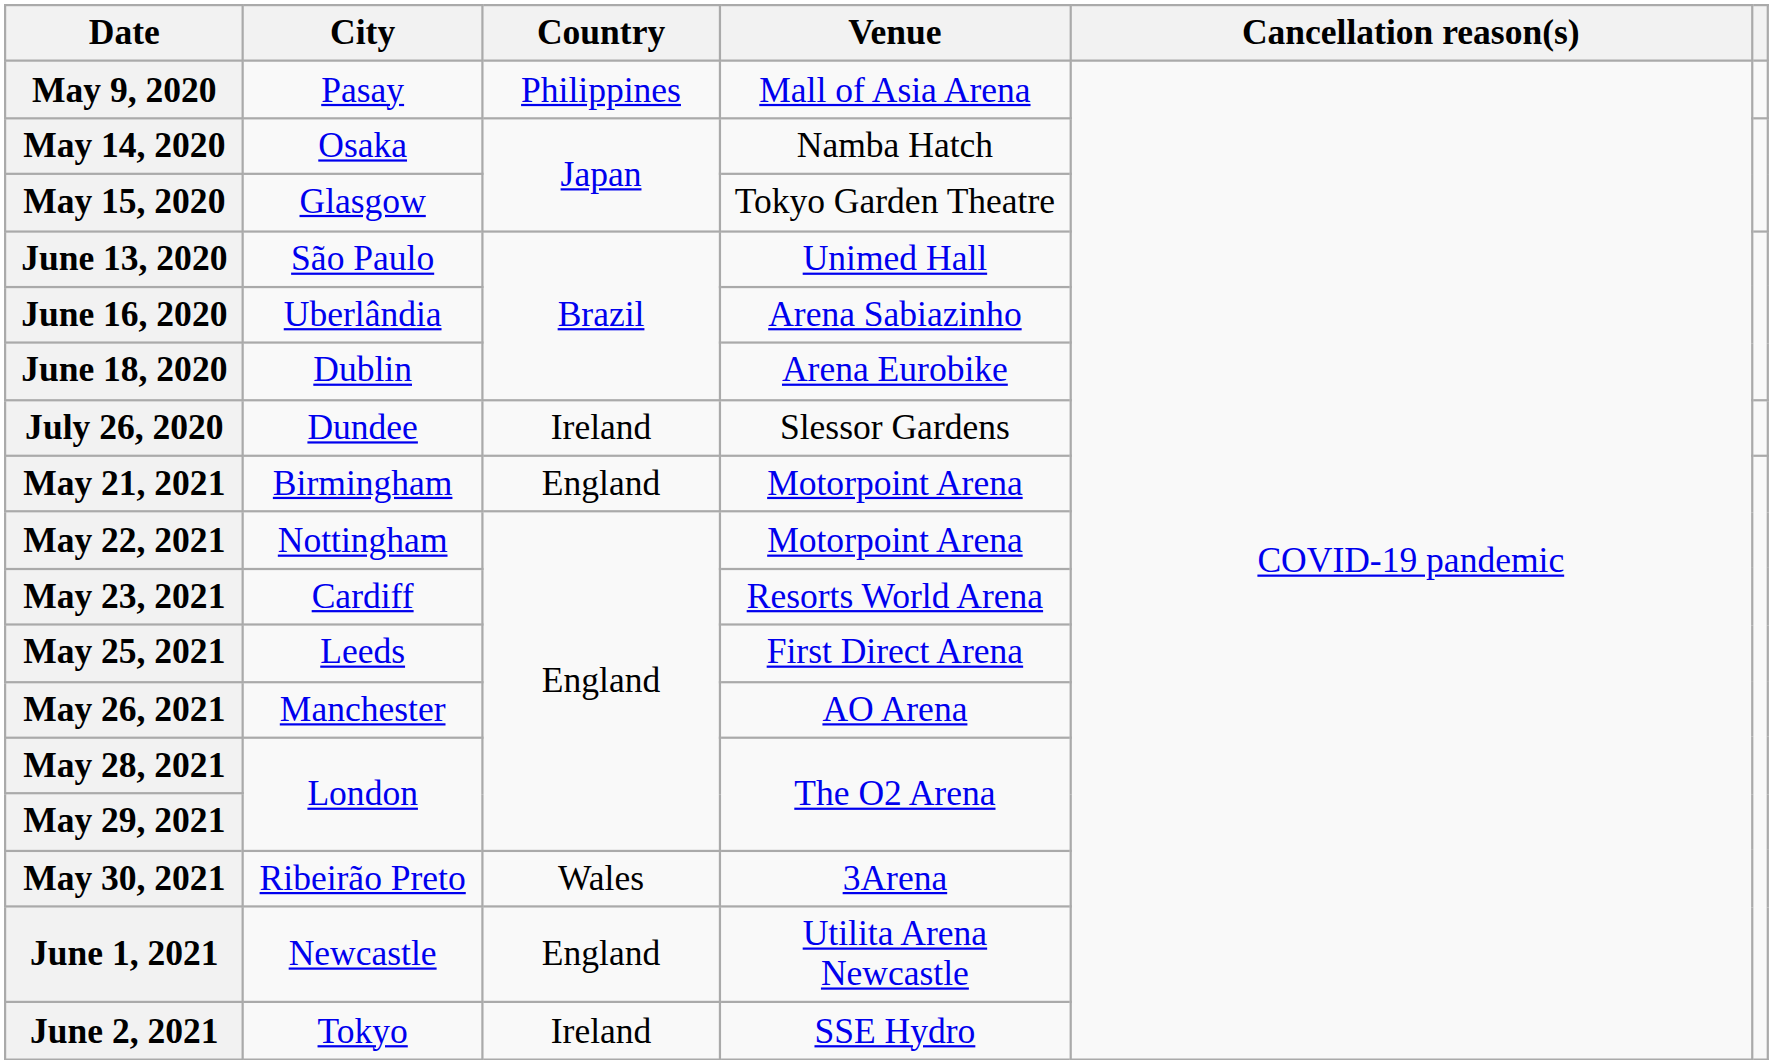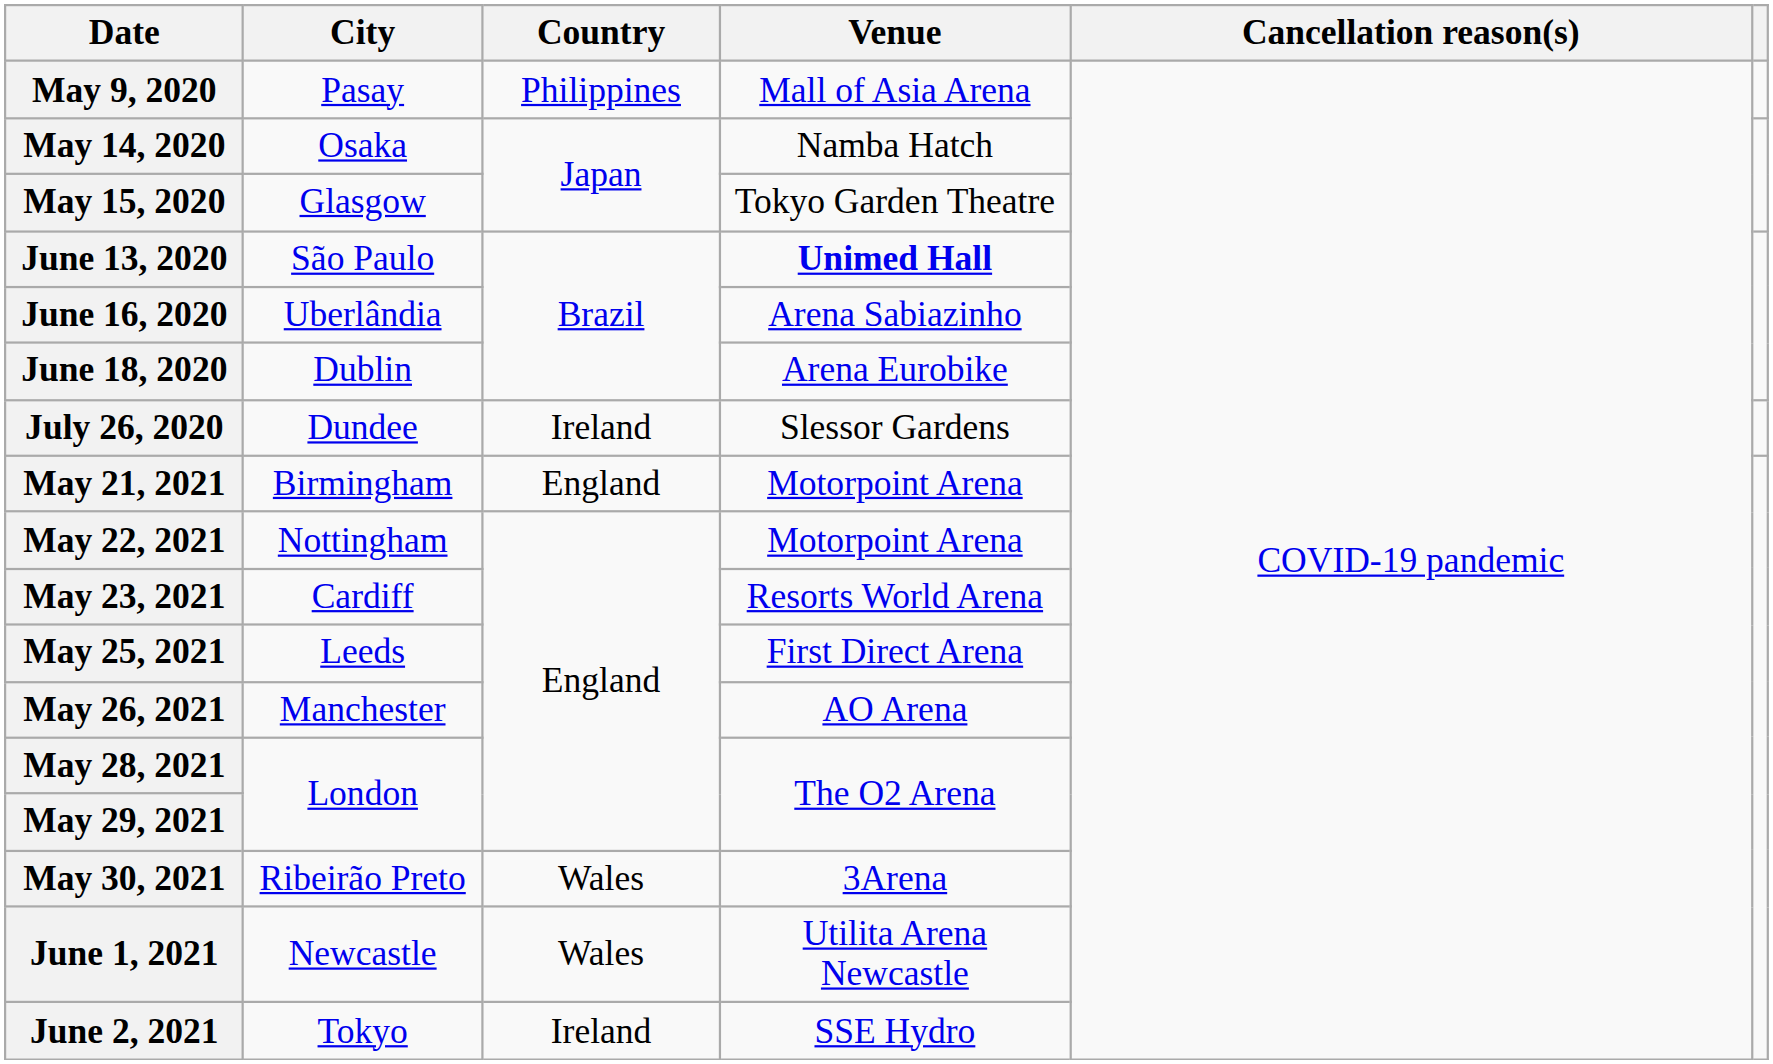June 13, 2020 | Venue: normal -> bold
June 1, 2021 | Country: England -> Wales
